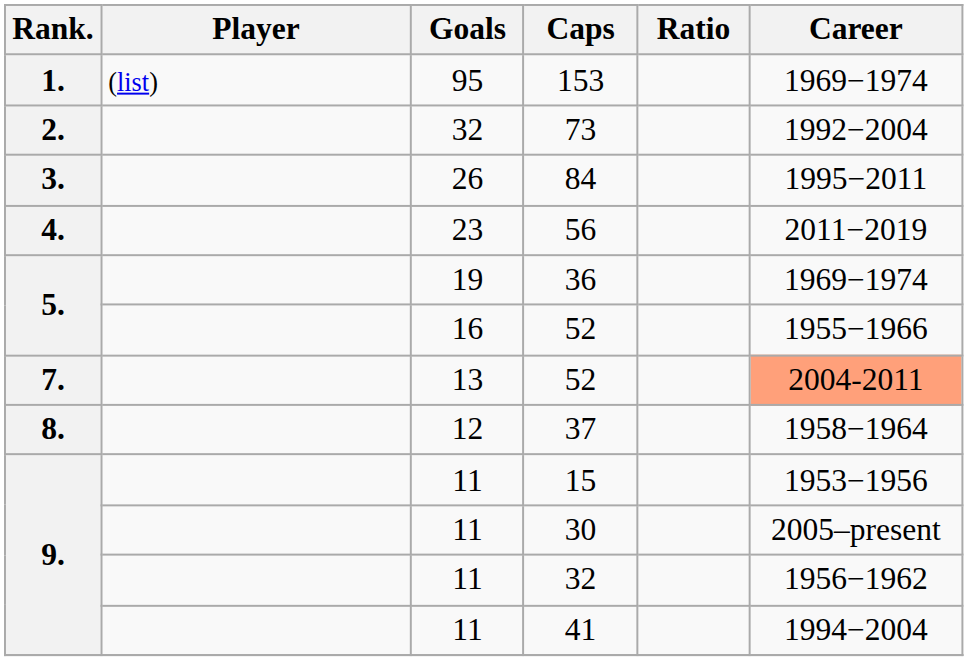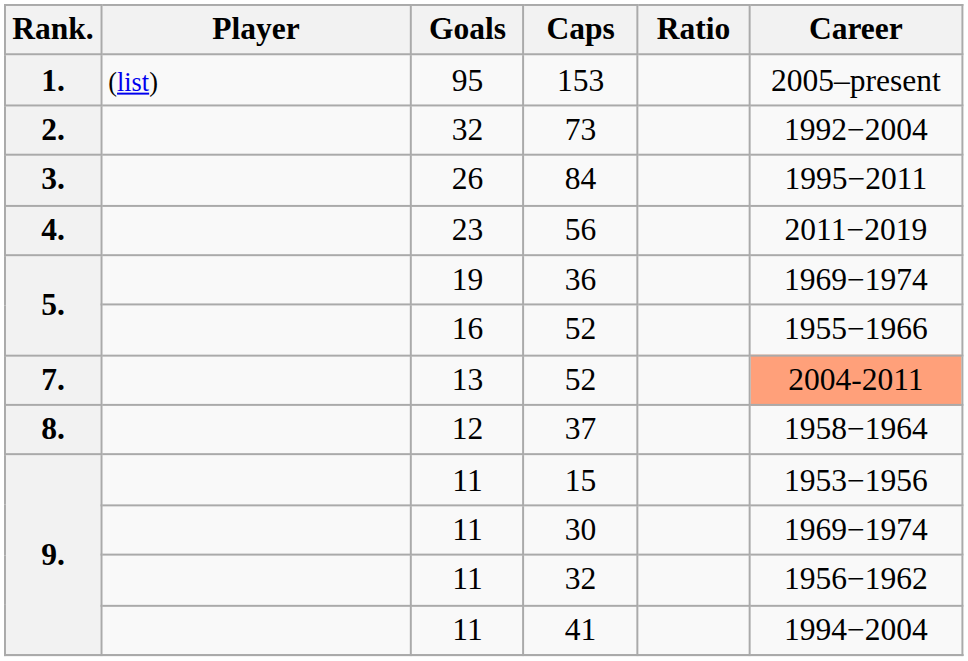153 | Career: 1969−1974 -> 2005–present
30 | Career: 2005–present -> 1969−1974
